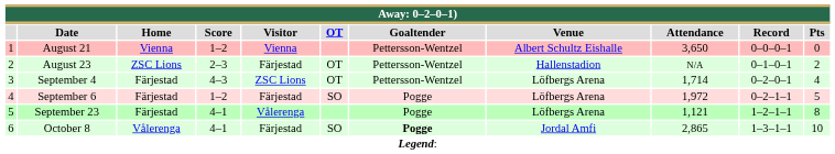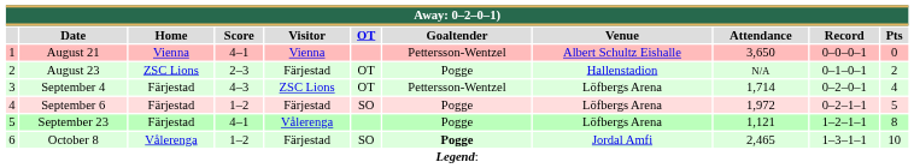August 21 | Score: 1–2 -> 4–1
August 23 | Goaltender: Pettersson-Wentzel -> Pogge
October 8 | Score: 4–1 -> 1–2
October 8 | Attendance: 2,865 -> 2,465
